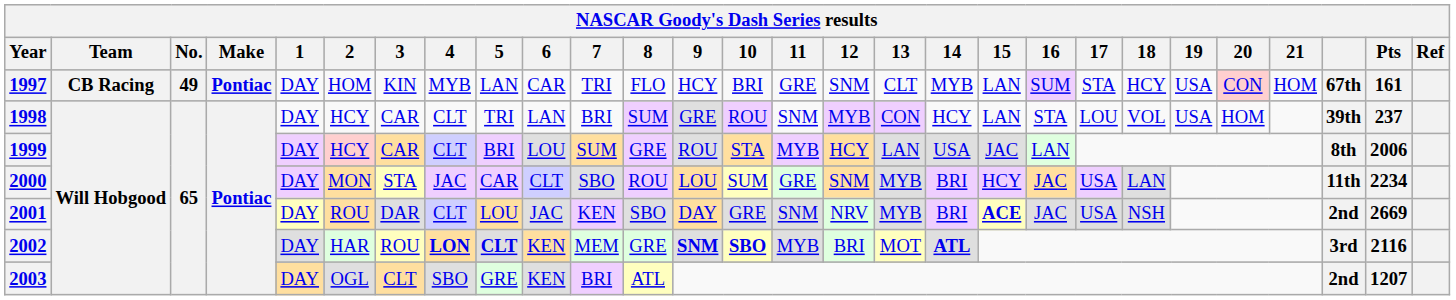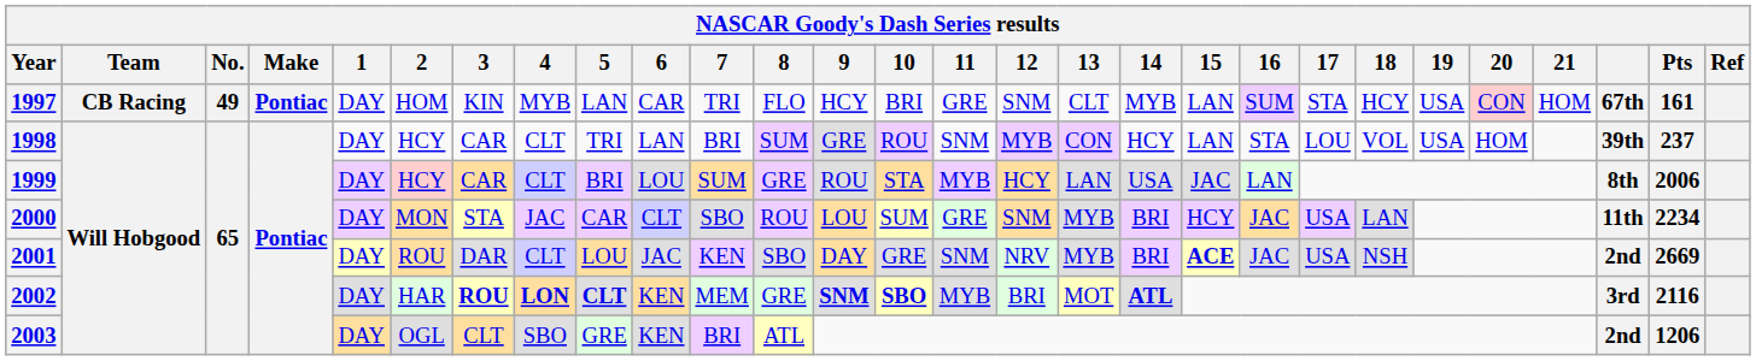2002 | 3: normal -> bold
2003 | Pts: 1207 -> 1206
